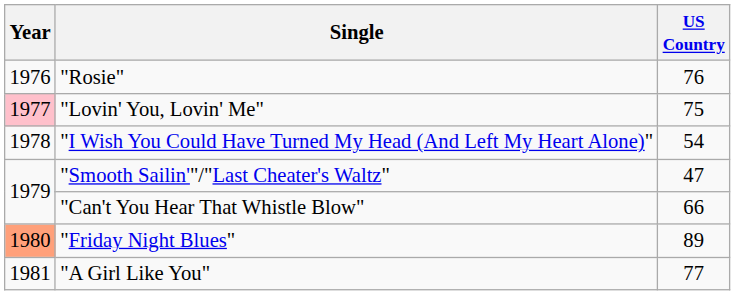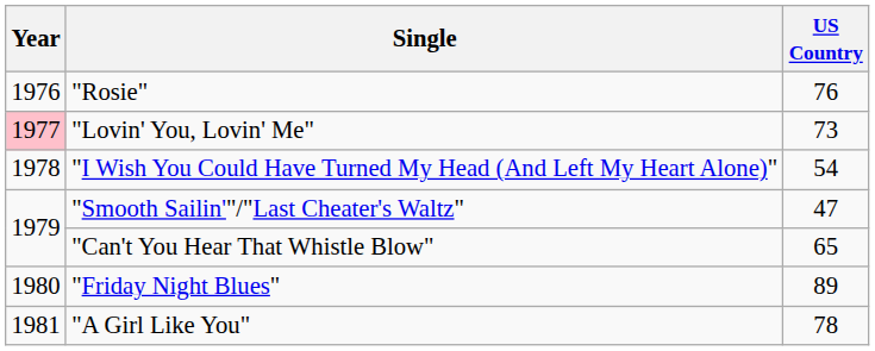"Lovin' You, Lovin' Me" | US Country: 75 -> 73
"Can't You Hear That Whistle Blow" | US Country: 66 -> 65
"Friday Night Blues" | Year: lightsalmon background -> no background
"A Girl Like You" | US Country: 77 -> 78
